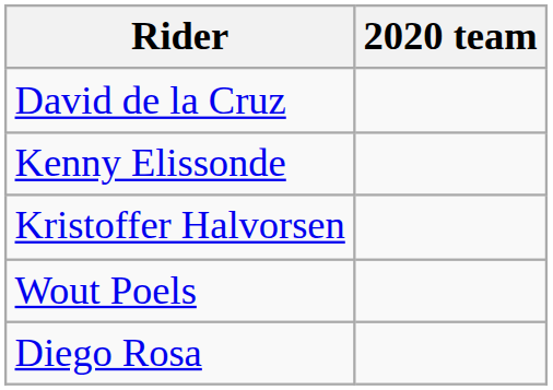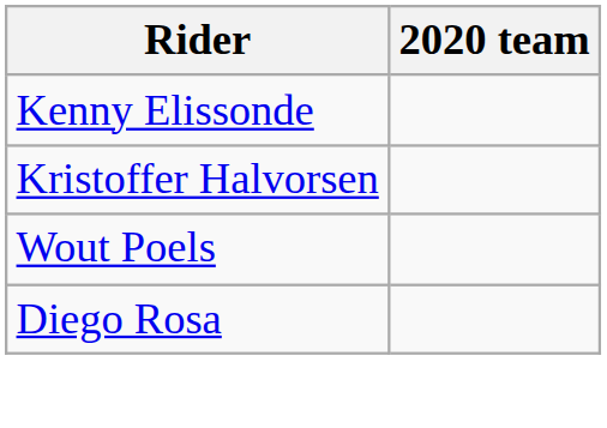- row: David de la Cruz
